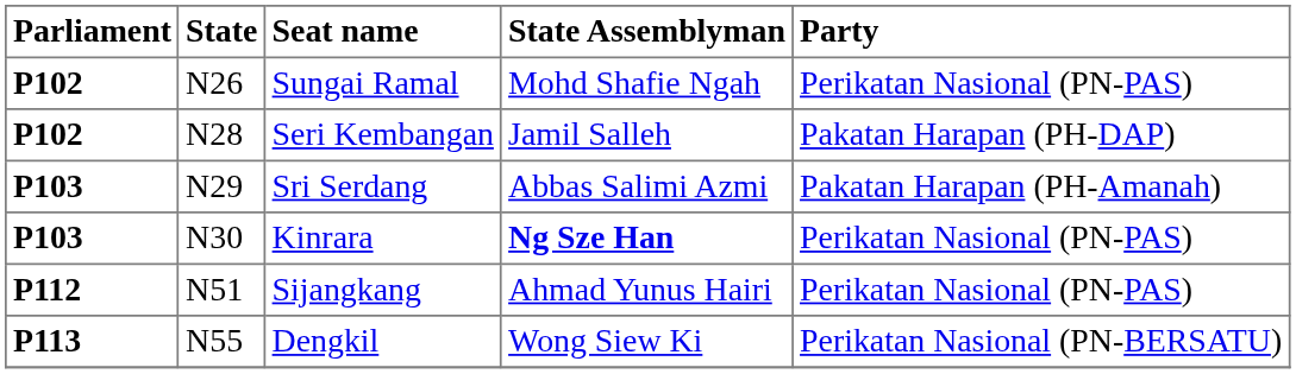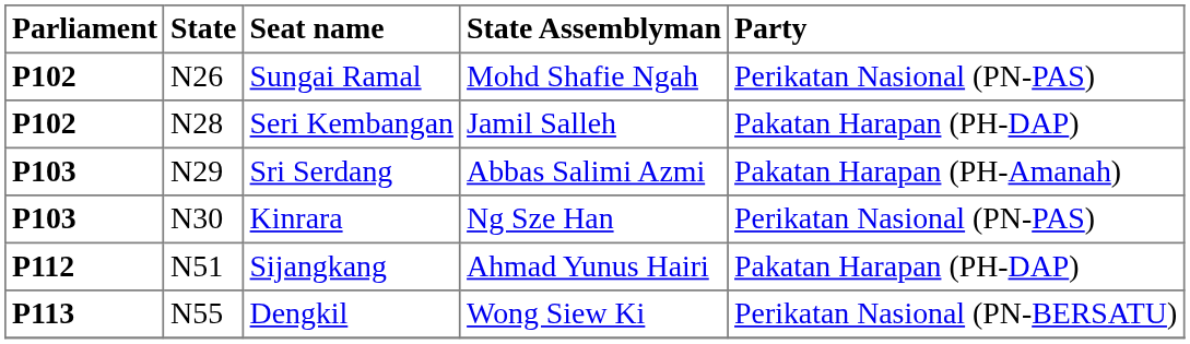Kinrara | State Assemblyman: bold -> normal
Sijangkang | Party: Perikatan Nasional (PN-PAS) -> Pakatan Harapan (PH-DAP)
